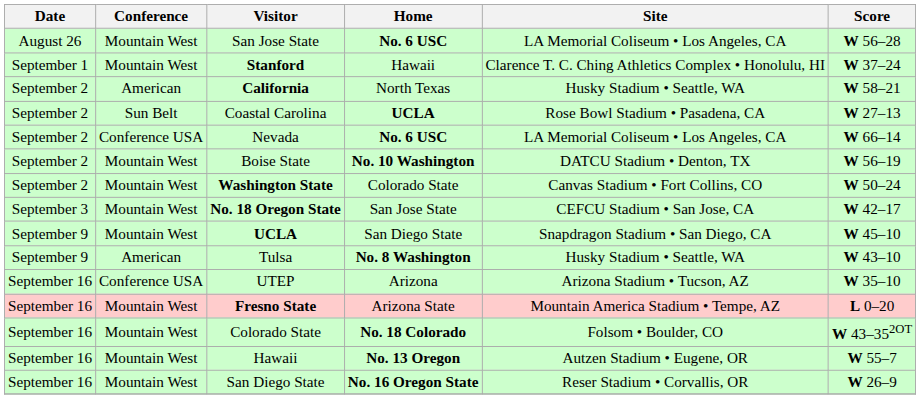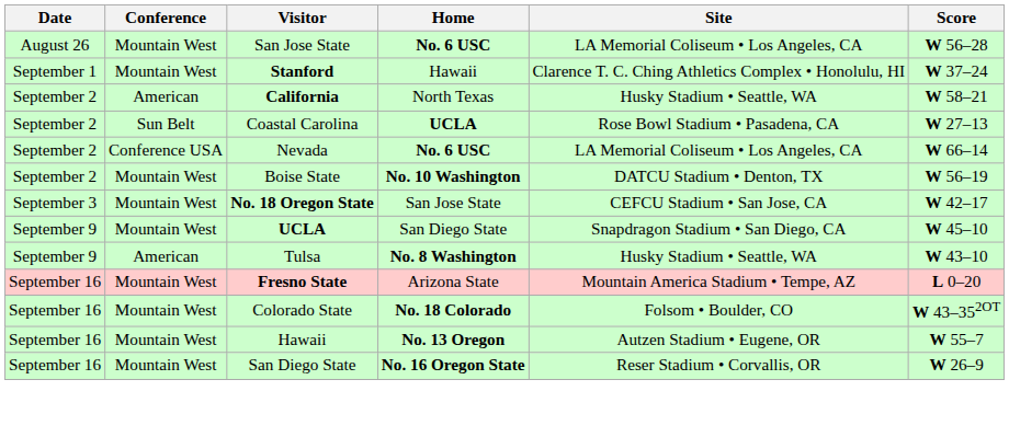- row: September 2 | Mountain West | Washington State | Colorado State | Canvas Stadium • Fort Collins, CO | W 50–24
- row: September 16 | Conference USA | UTEP | Arizona | Arizona Stadium • Tucson, AZ | W 35–10
